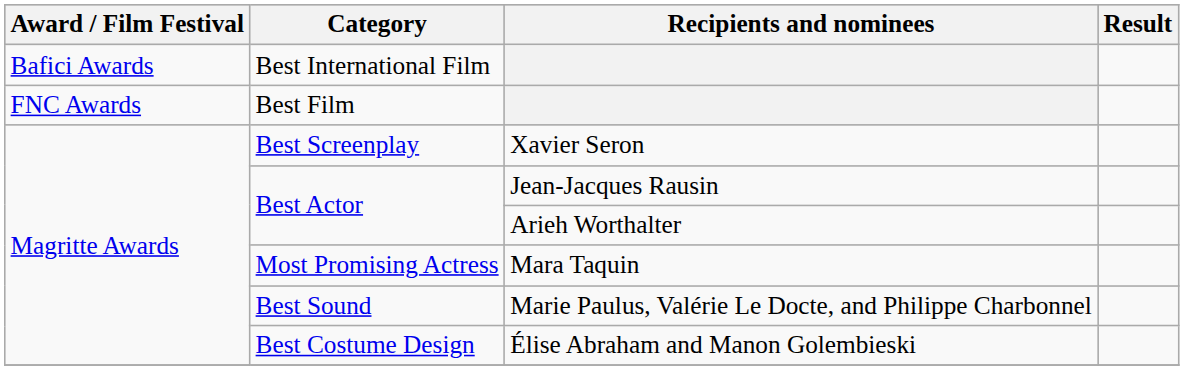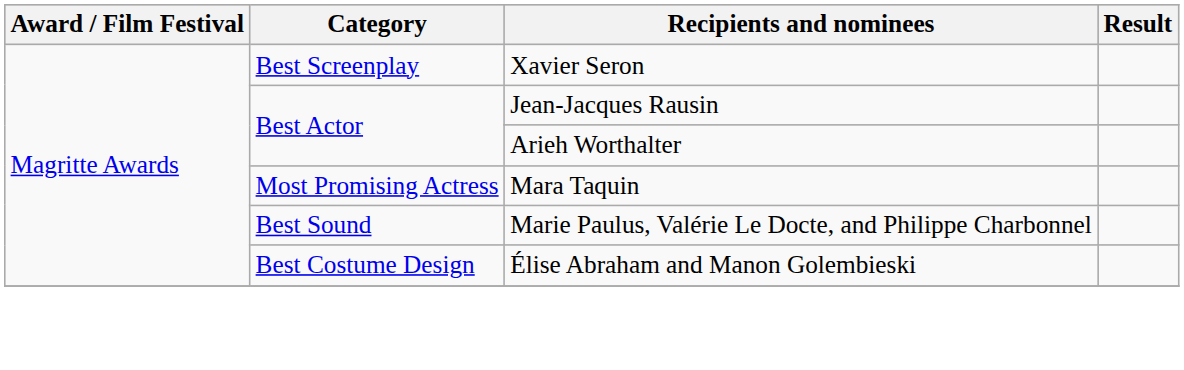- row: Bafici Awards | Best International Film
- row: FNC Awards | Best Film
